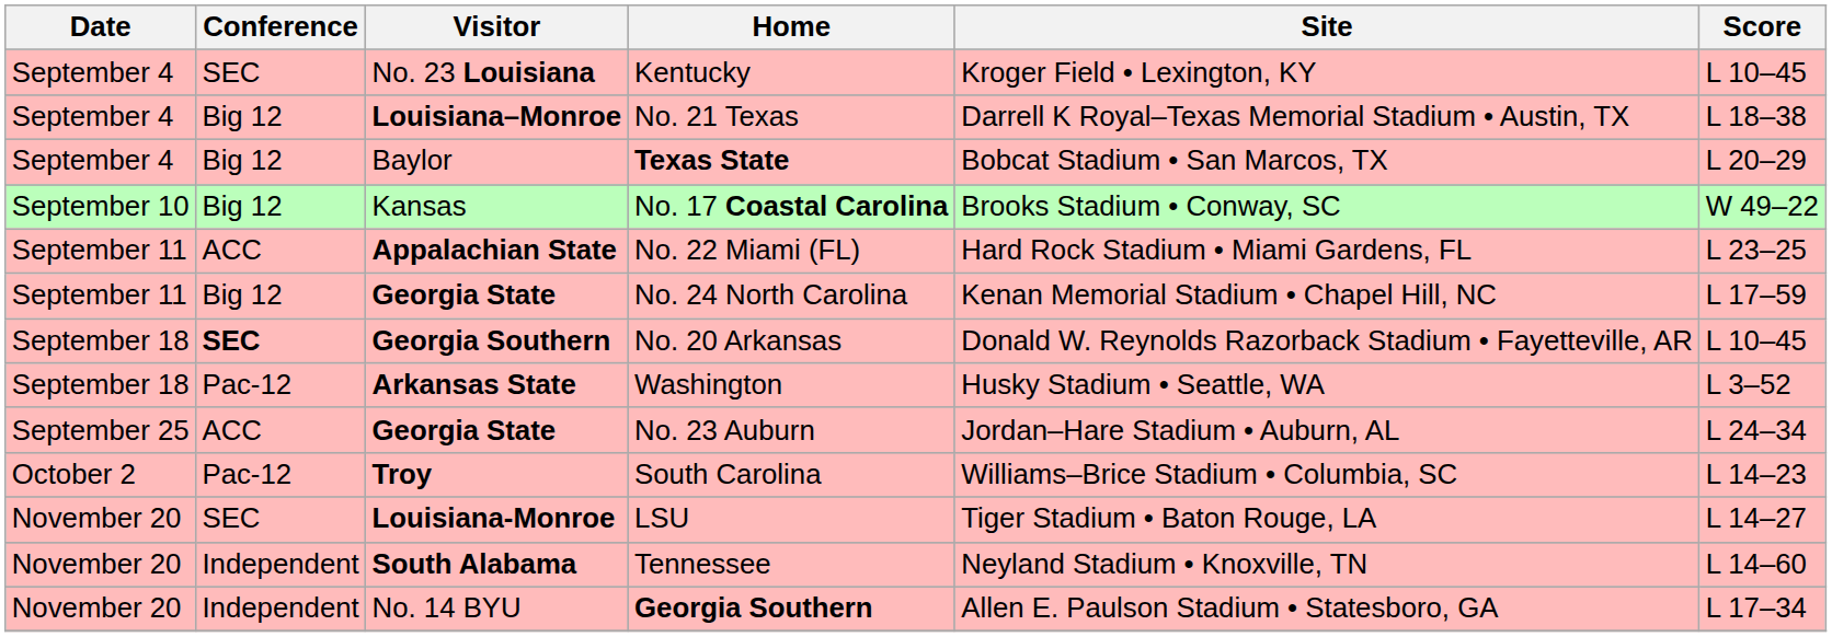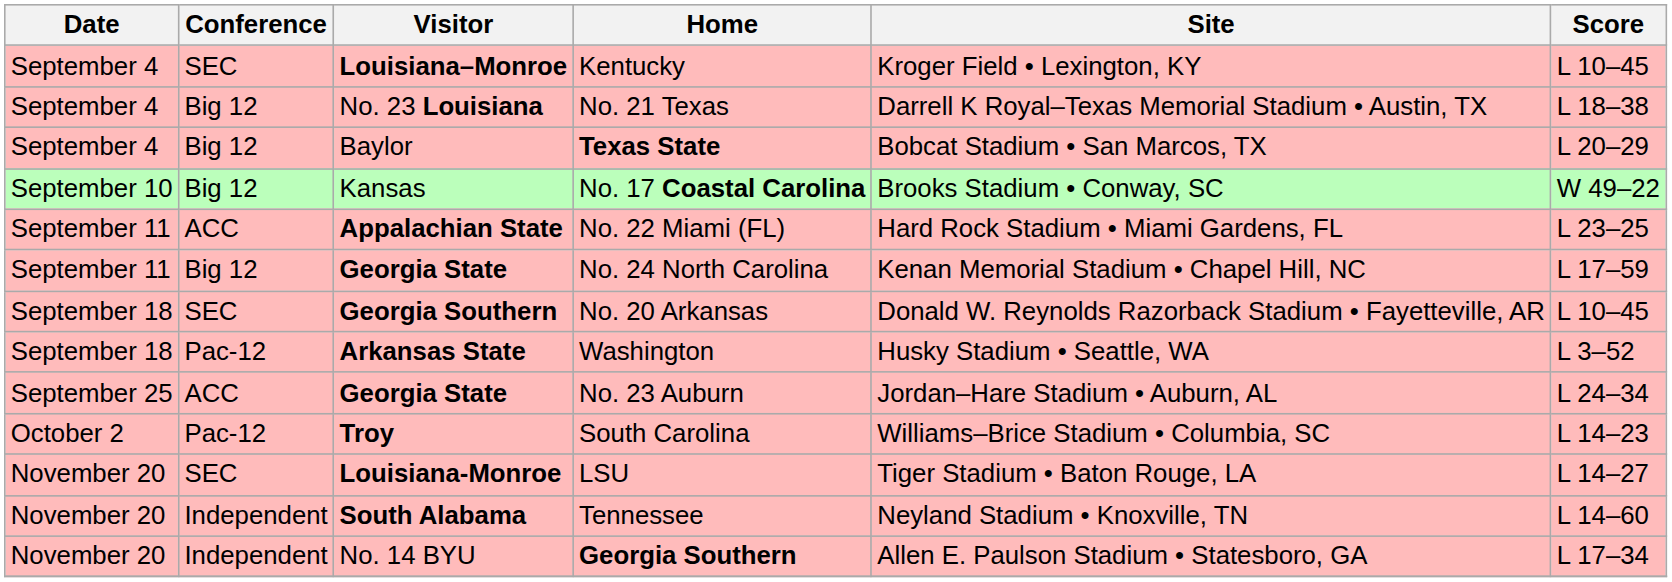Kentucky | Visitor: No. 23 Louisiana -> Louisiana–Monroe
No. 21 Texas | Visitor: Louisiana–Monroe -> No. 23 Louisiana
No. 20 Arkansas | Conference: bold -> normal
